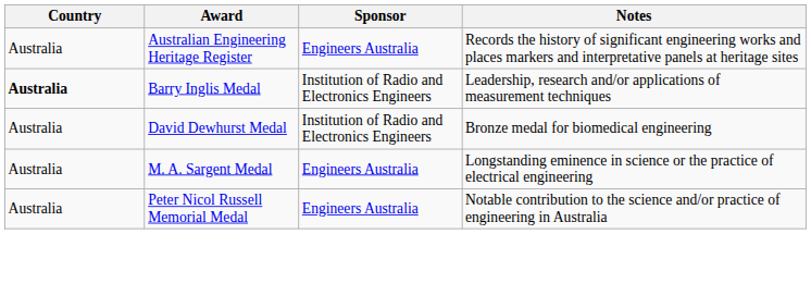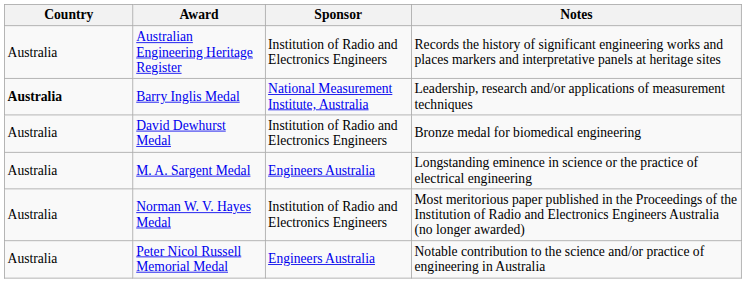Australian Engineering Heritage Register | Sponsor: Engineers Australia -> Institution of Radio and Electronics Engineers
Barry Inglis Medal | Sponsor: Institution of Radio and Electronics Engineers -> National Measurement Institute, Australia
+ row: Australia | Norman W. V. Hayes Medal | Institution of Radio and Electronics Engineers | Most meritorious paper published in the Proceedings of the Institution of Radio and Electronics Engineers Australia (no longer awarded)
